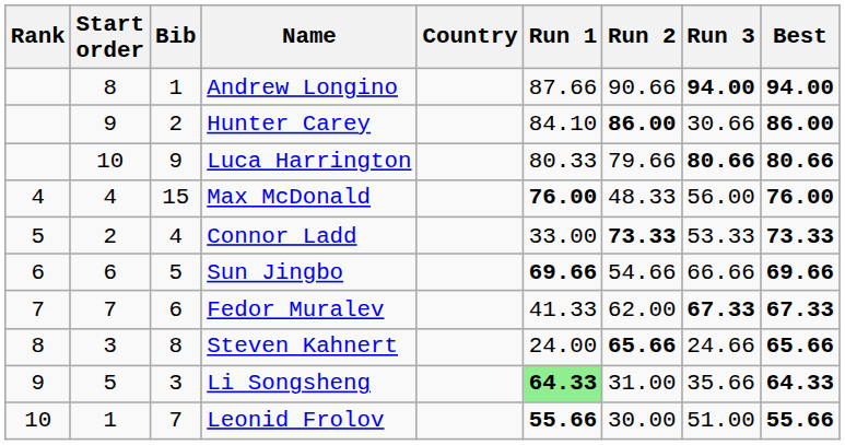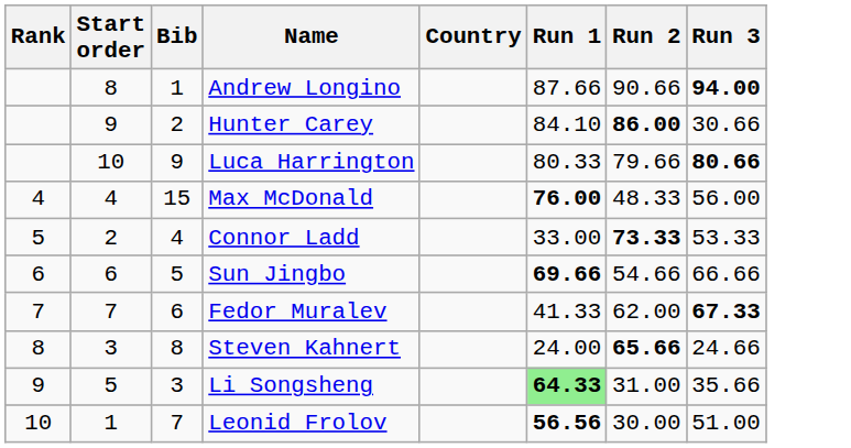- column: Best | 94.00 | 86.00 | 80.66 | 76.00 | 73.33 | 69.66 | 67.33 | 65.66 | 64.33 | 55.66
Leonid Frolov | Run 1: 55.66 -> 56.56
